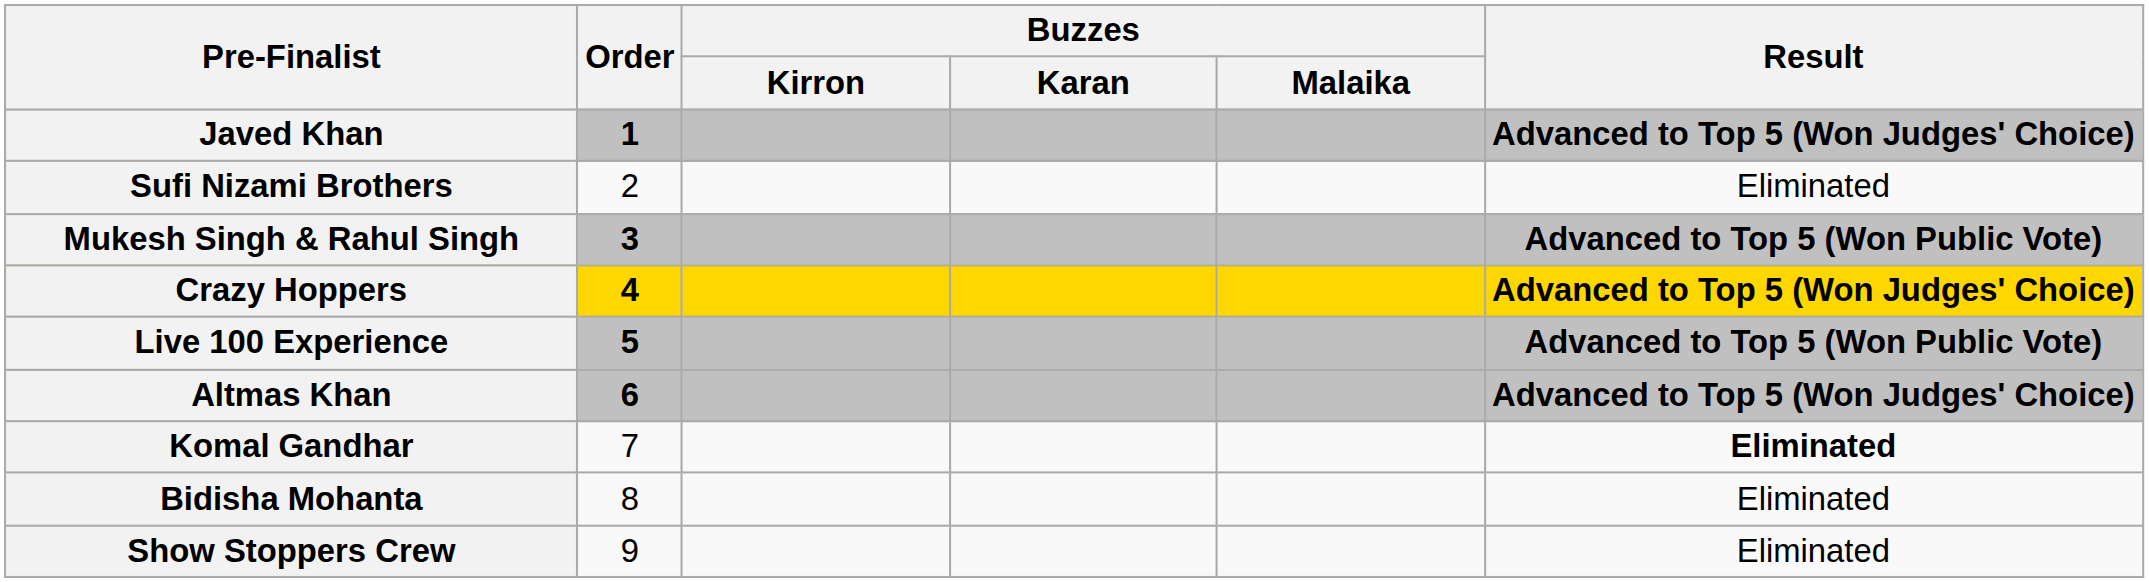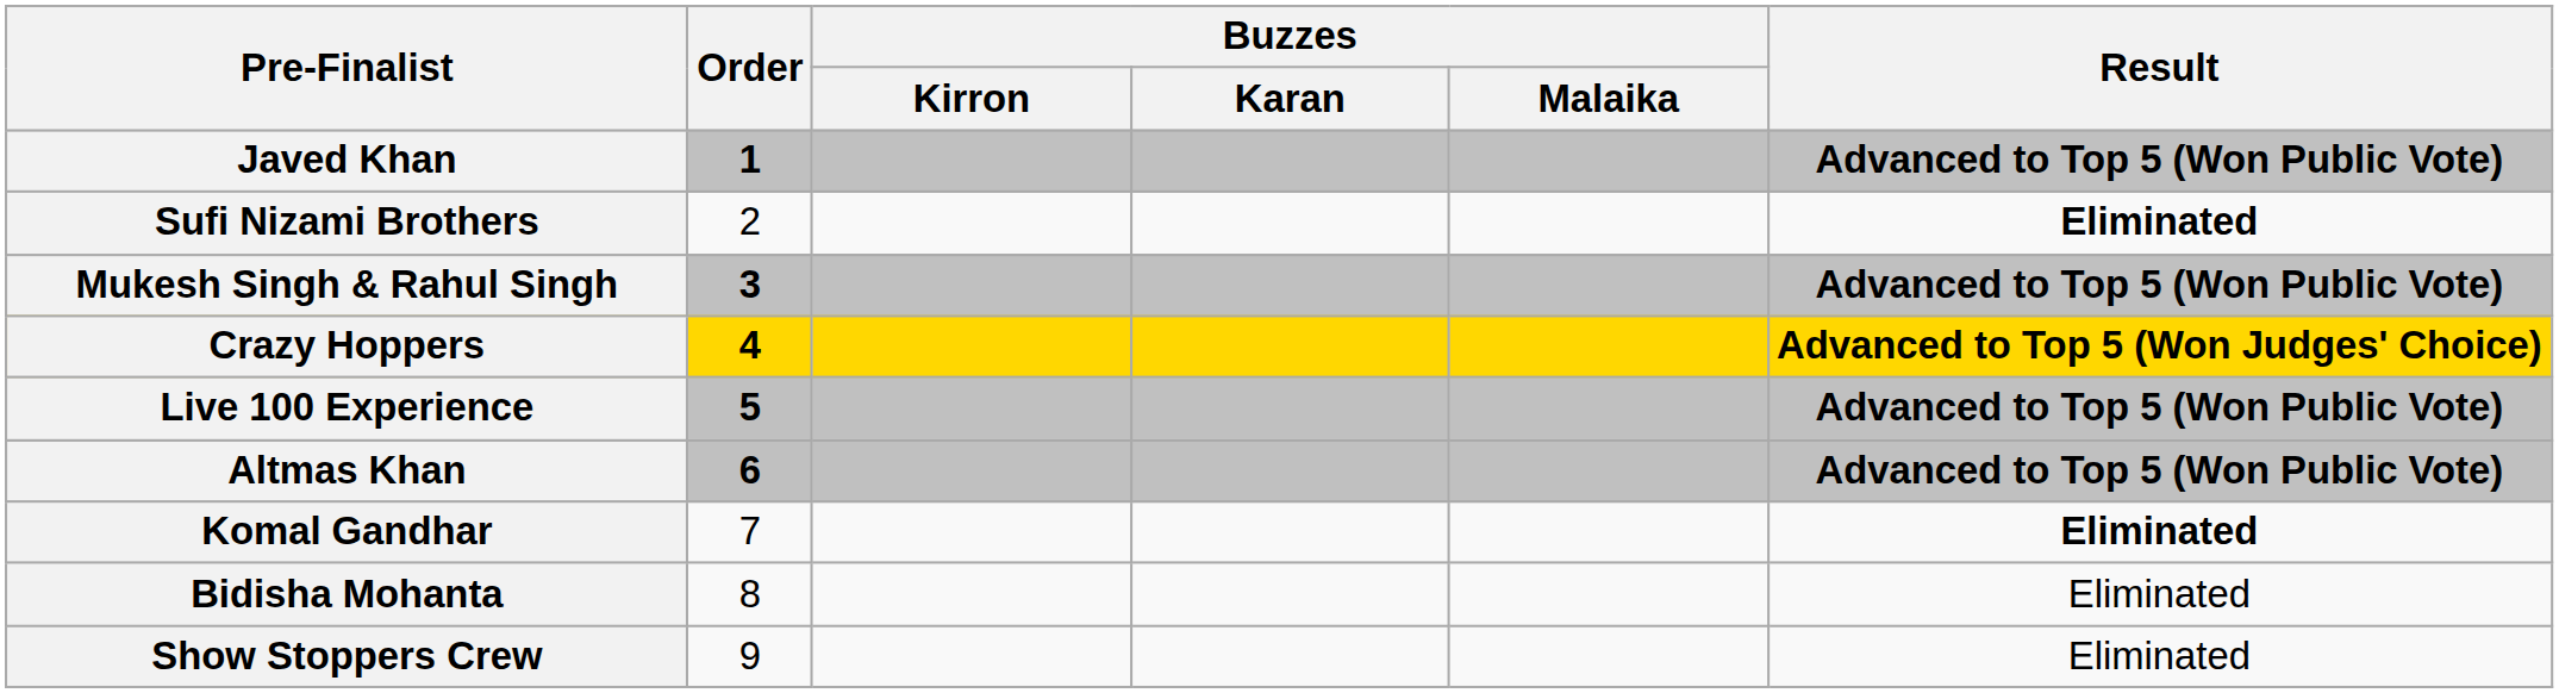Javed Khan | Result: Advanced to Top 5 (Won Judges' Choice) -> Advanced to Top 5 (Won Public Vote)
Sufi Nizami Brothers | Result: normal -> bold
Altmas Khan | Result: Advanced to Top 5 (Won Judges' Choice) -> Advanced to Top 5 (Won Public Vote)
